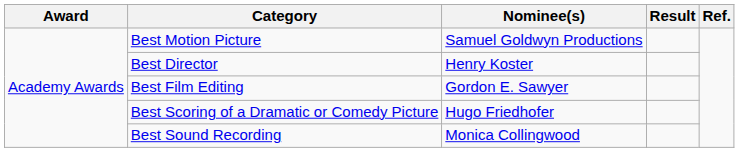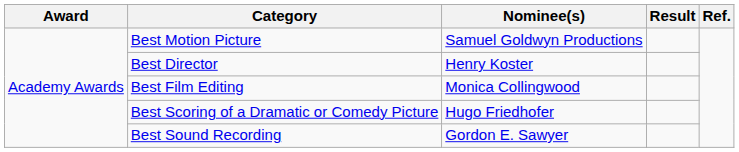Best Film Editing | Nominee(s): Gordon E. Sawyer -> Monica Collingwood
Best Sound Recording | Nominee(s): Monica Collingwood -> Gordon E. Sawyer
